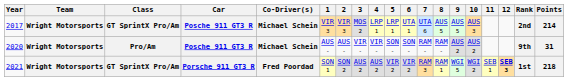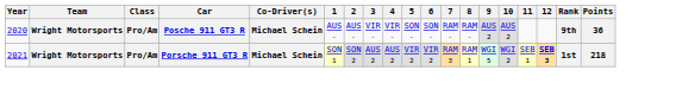- row: 2017 | Wright Motorsports | GT SprintX Pro/Am | Posche 911 GT3 R | Michael Schein | VIR 3 | VIR 3 | MOS 2 | LRP 1 | LRP 1 | UTA 1 | UTA 6 | AUS 5 | AUS 5 | AUS 3 | 2nd | 214
2020 | Points: 31 -> 36
2021 | Class: GT SprintX Pro/Am -> Pro/Am
2021 | Co-Driver(s): Fred Poordad -> Michael Schein
